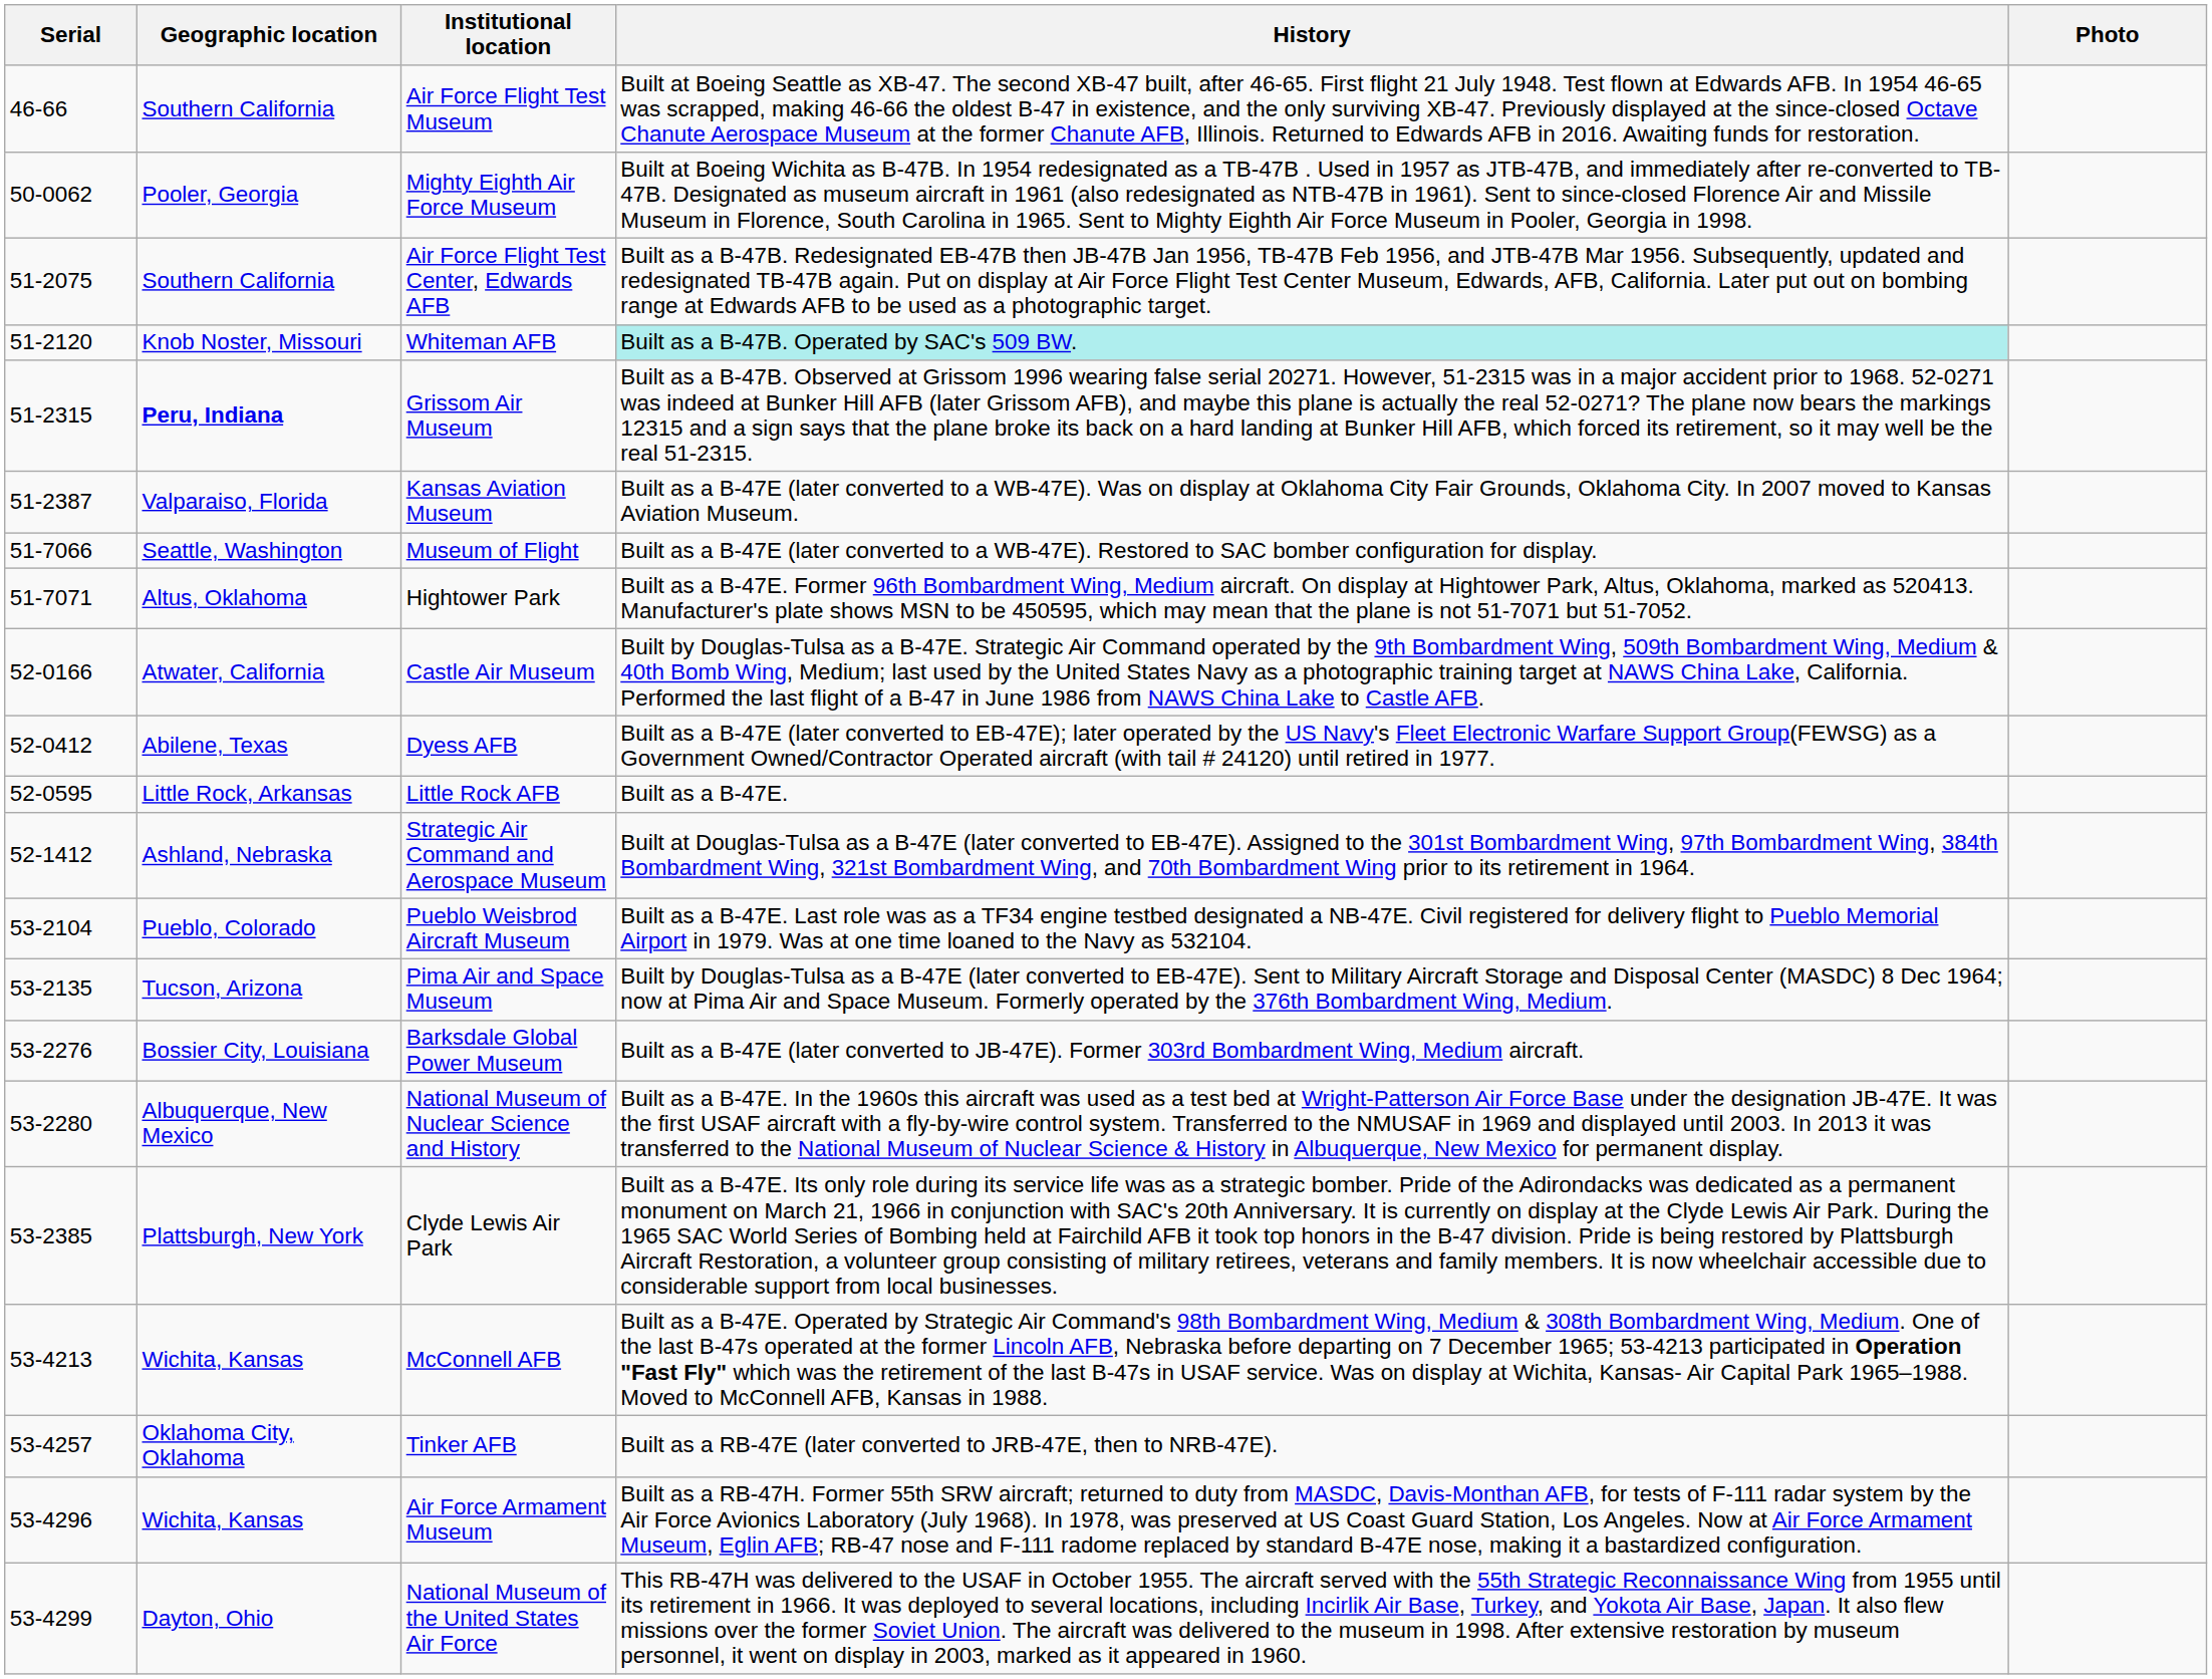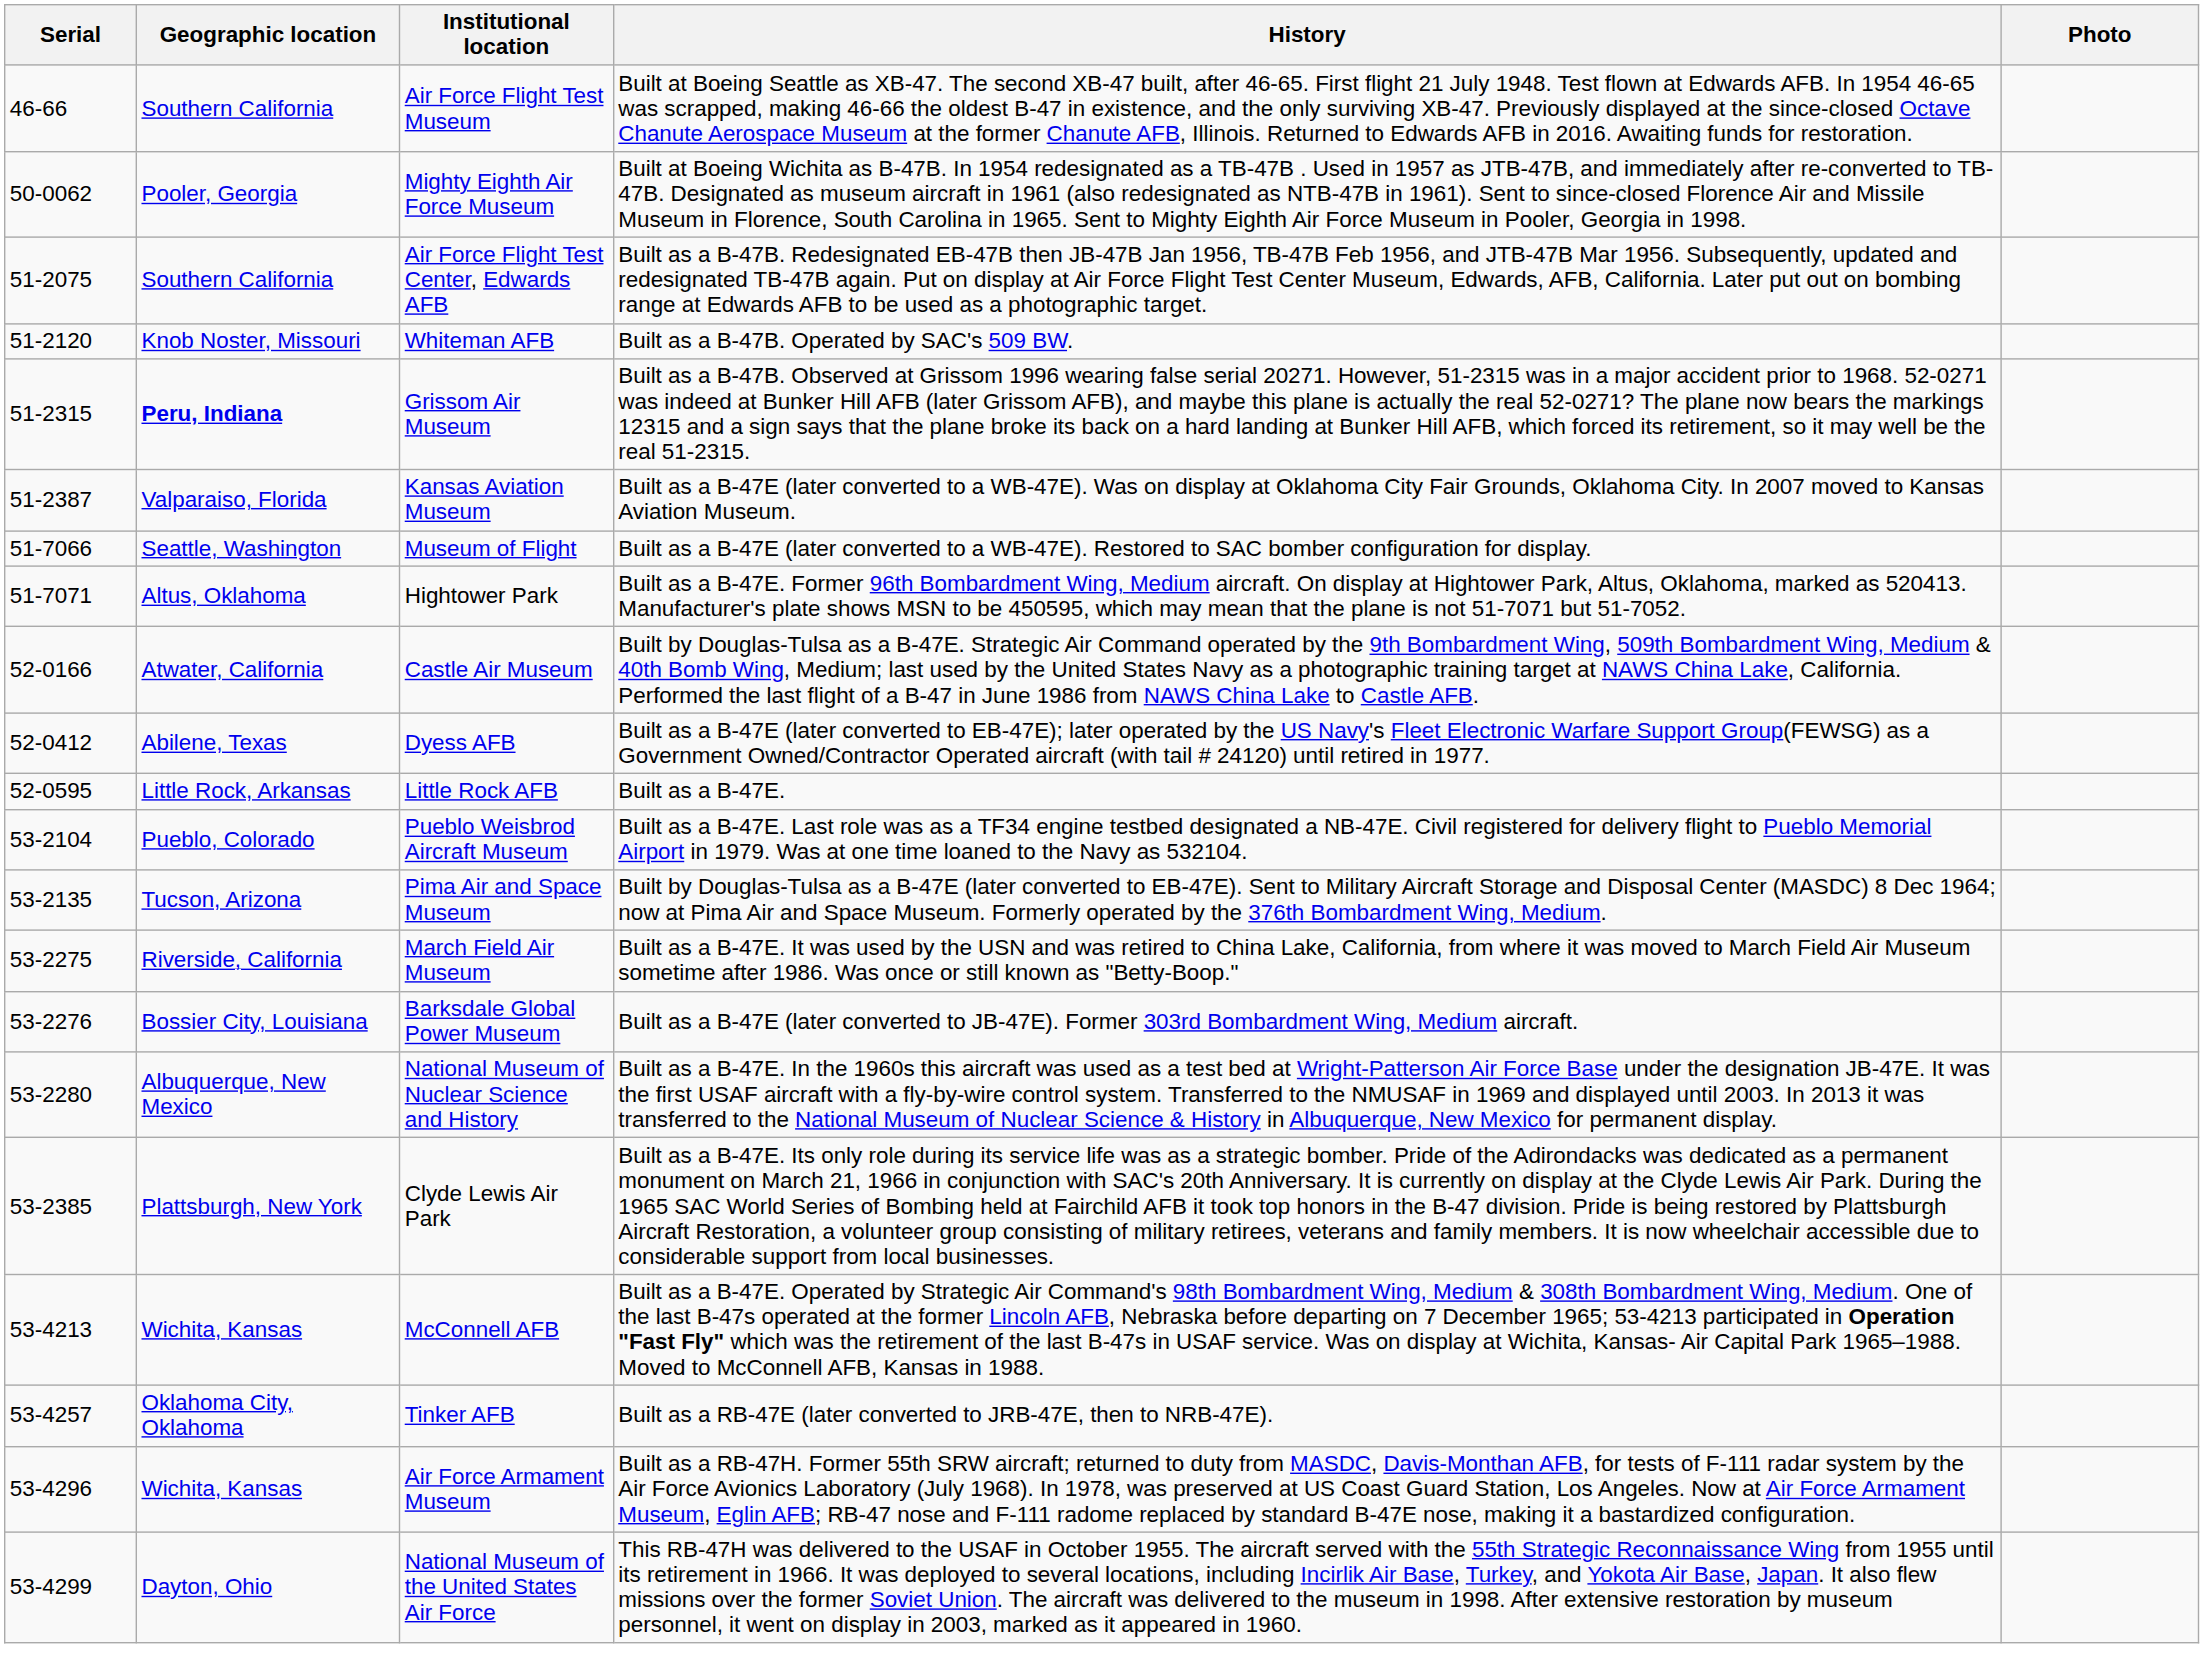Whiteman AFB | History: paleturquoise background -> no background
- row: 52-1412 | Ashland, Nebraska | Strategic Air Command and Aerospace Museum | Built at Douglas-Tulsa as a B-47E (later converted to EB-47E). Assigned to the 301st Bombardment Wing, 97th Bombardment Wing, 384th Bombardment Wing, 321st Bombardment Wing, and 70th Bombardment Wing prior to its retirement in 1964.
+ row: 53-2275 | Riverside, California | March Field Air Museum | Built as a B-47E. It was used by the USN and was retired to China Lake, California, from where it was moved to March Field Air Museum sometime after 1986. Was once or still known as "Betty-Boop."
